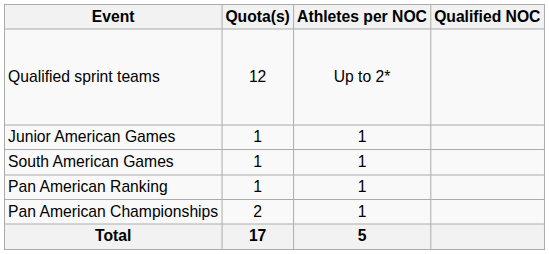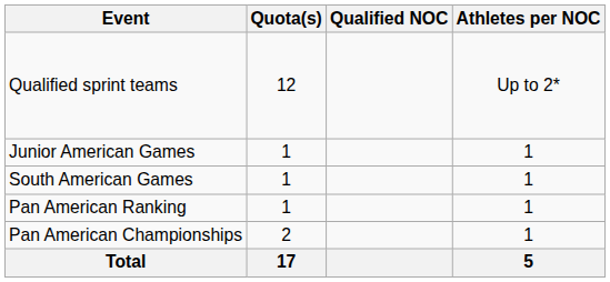columns swapped: Qualified NOC <-> Athletes per NOC
